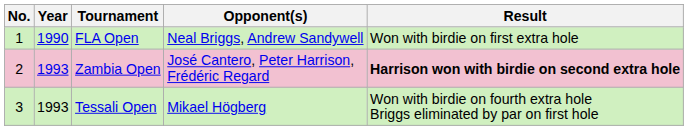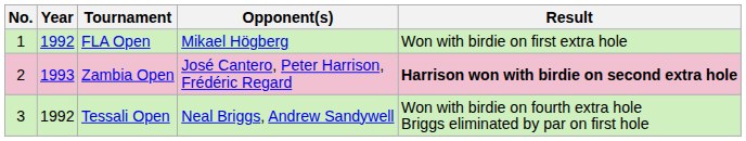FLA Open | Year: 1990 -> 1992
FLA Open | Opponent(s): Neal Briggs, Andrew Sandywell -> Mikael Högberg
Tessali Open | Year: 1993 -> 1992
Tessali Open | Opponent(s): Mikael Högberg -> Neal Briggs, Andrew Sandywell
